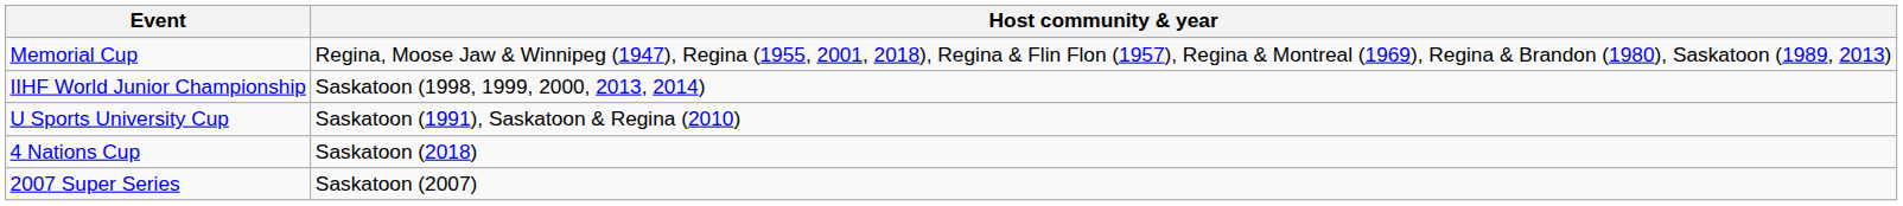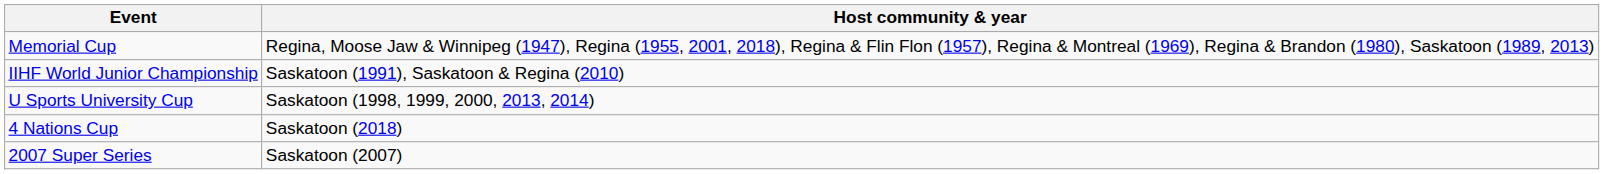IIHF World Junior Championship | Host community & year: Saskatoon (1998, 1999, 2000, 2013, 2014) -> Saskatoon (1991), Saskatoon & Regina (2010)
U Sports University Cup | Host community & year: Saskatoon (1991), Saskatoon & Regina (2010) -> Saskatoon (1998, 1999, 2000, 2013, 2014)
